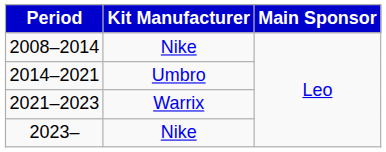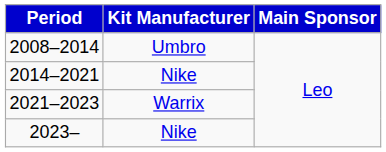2008–2014 | Kit Manufacturer: Nike -> Umbro
2014–2021 | Kit Manufacturer: Umbro -> Nike
